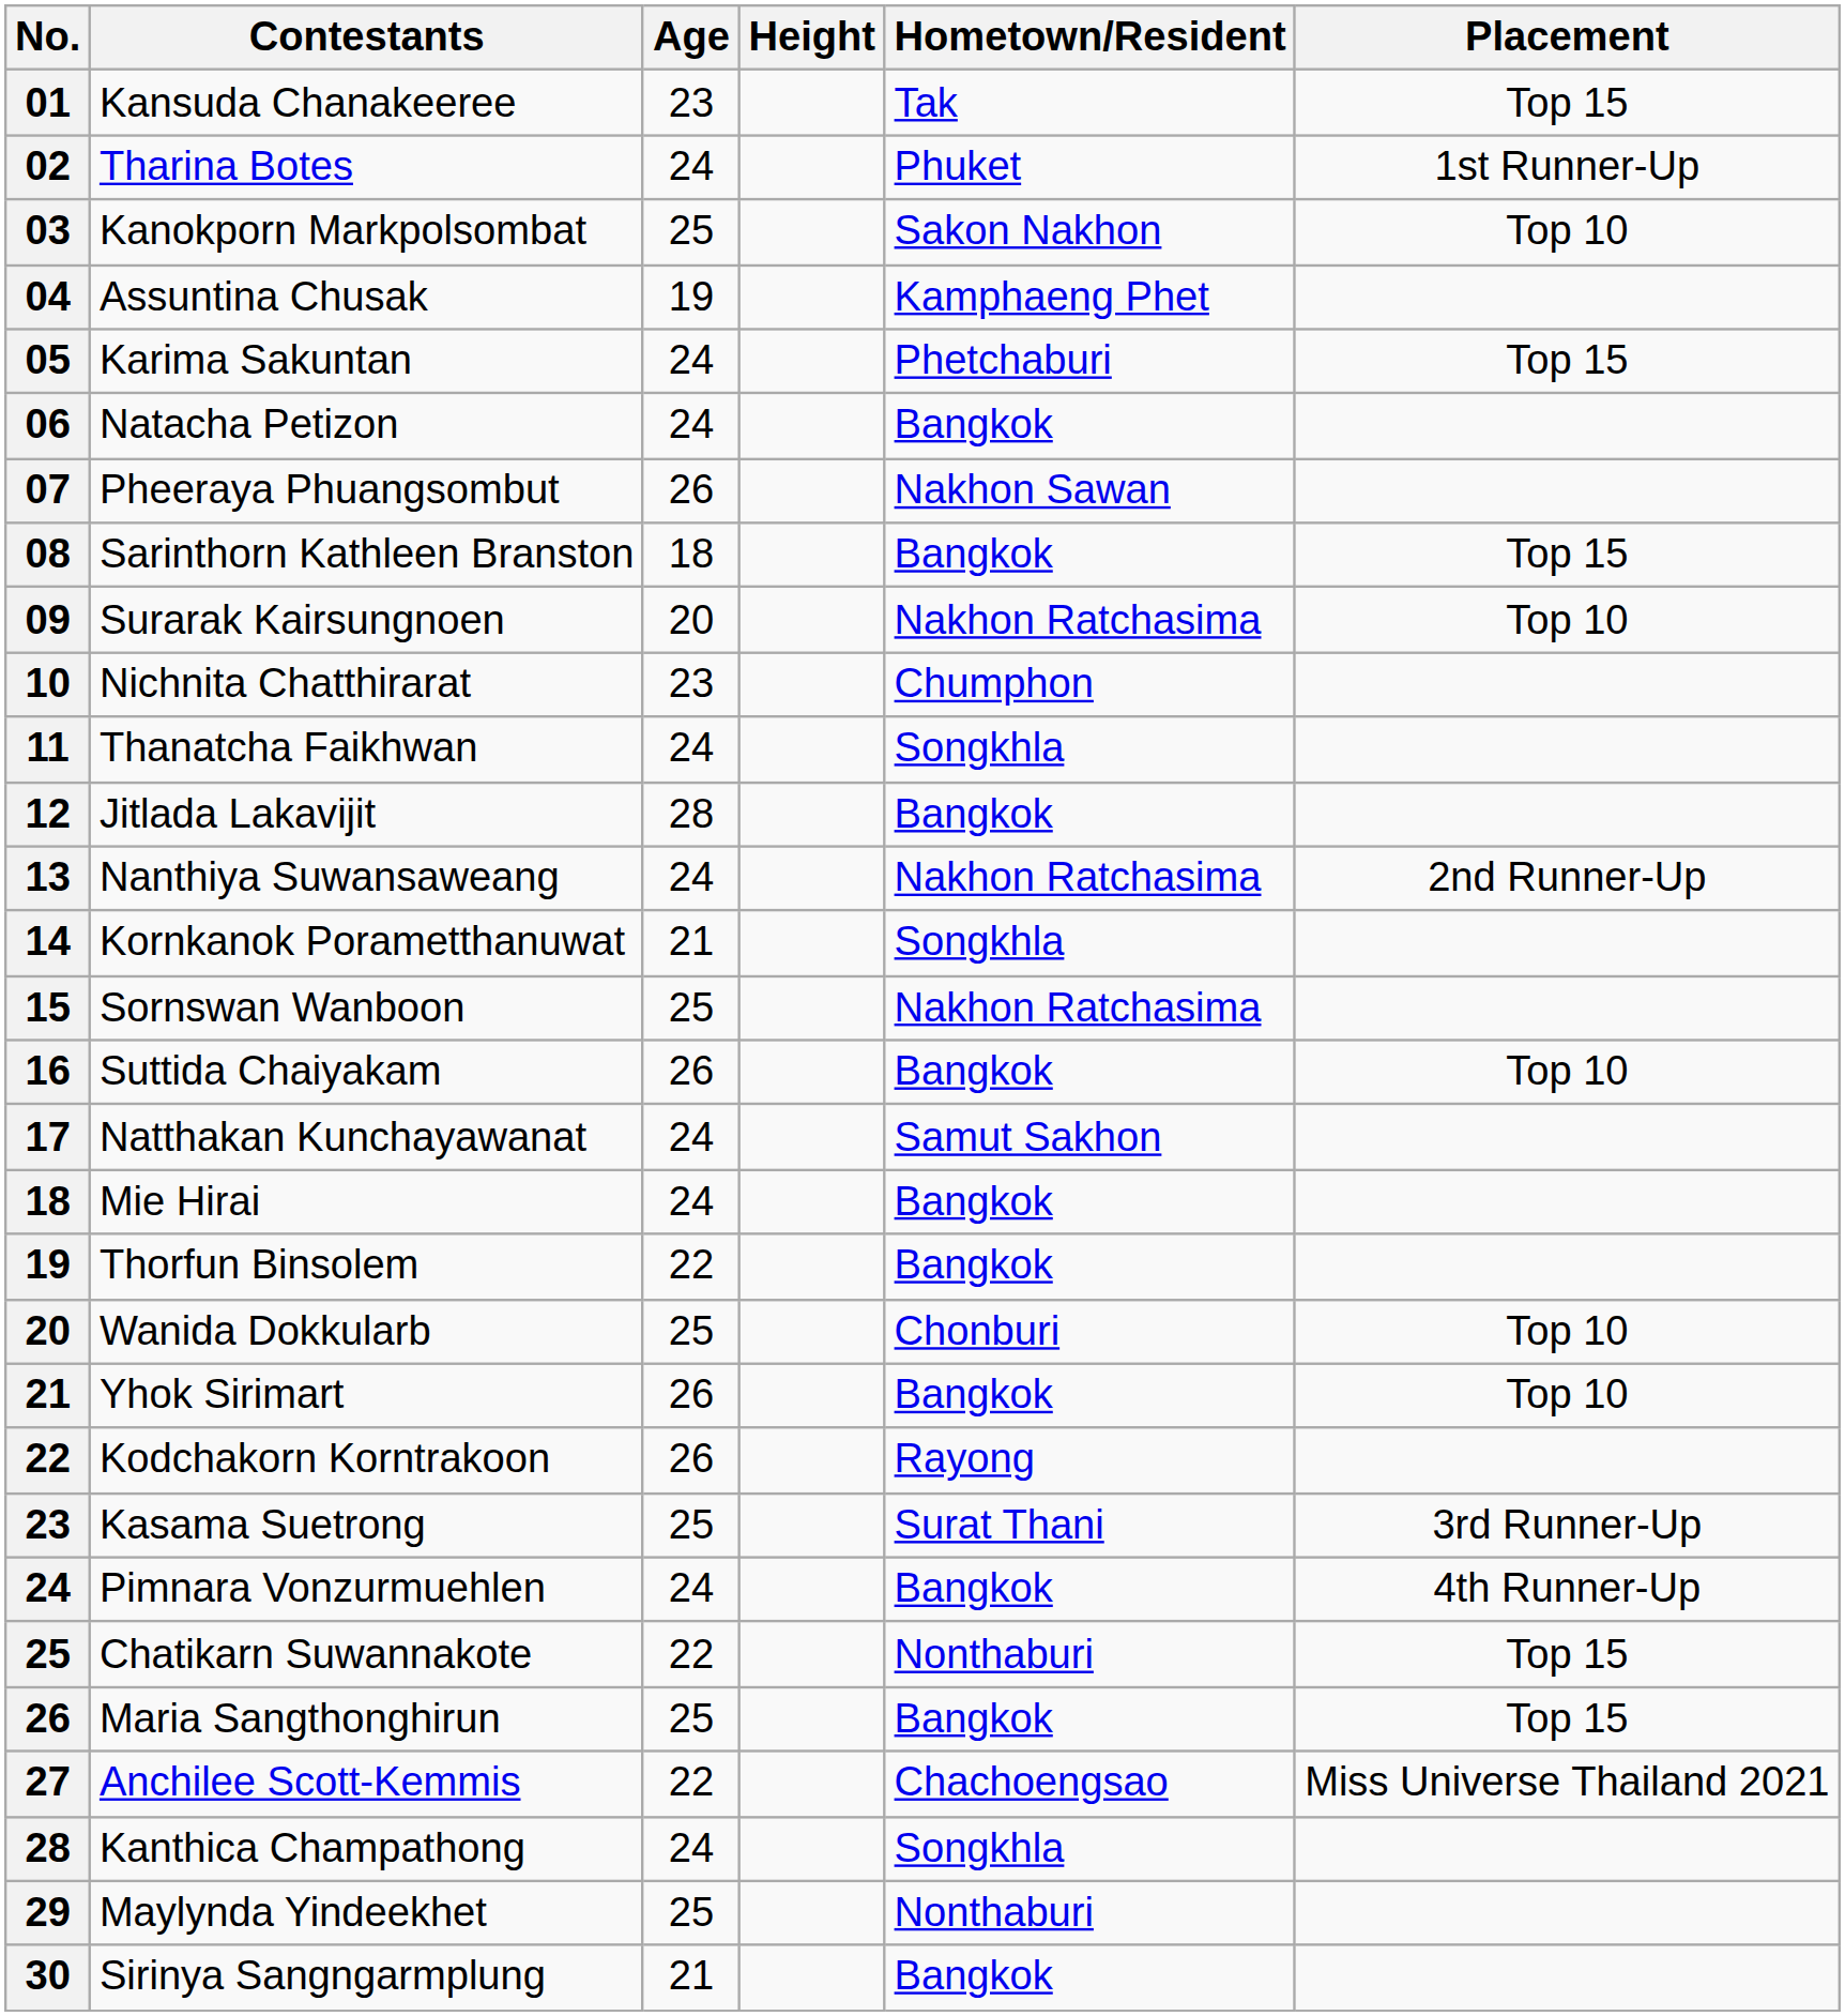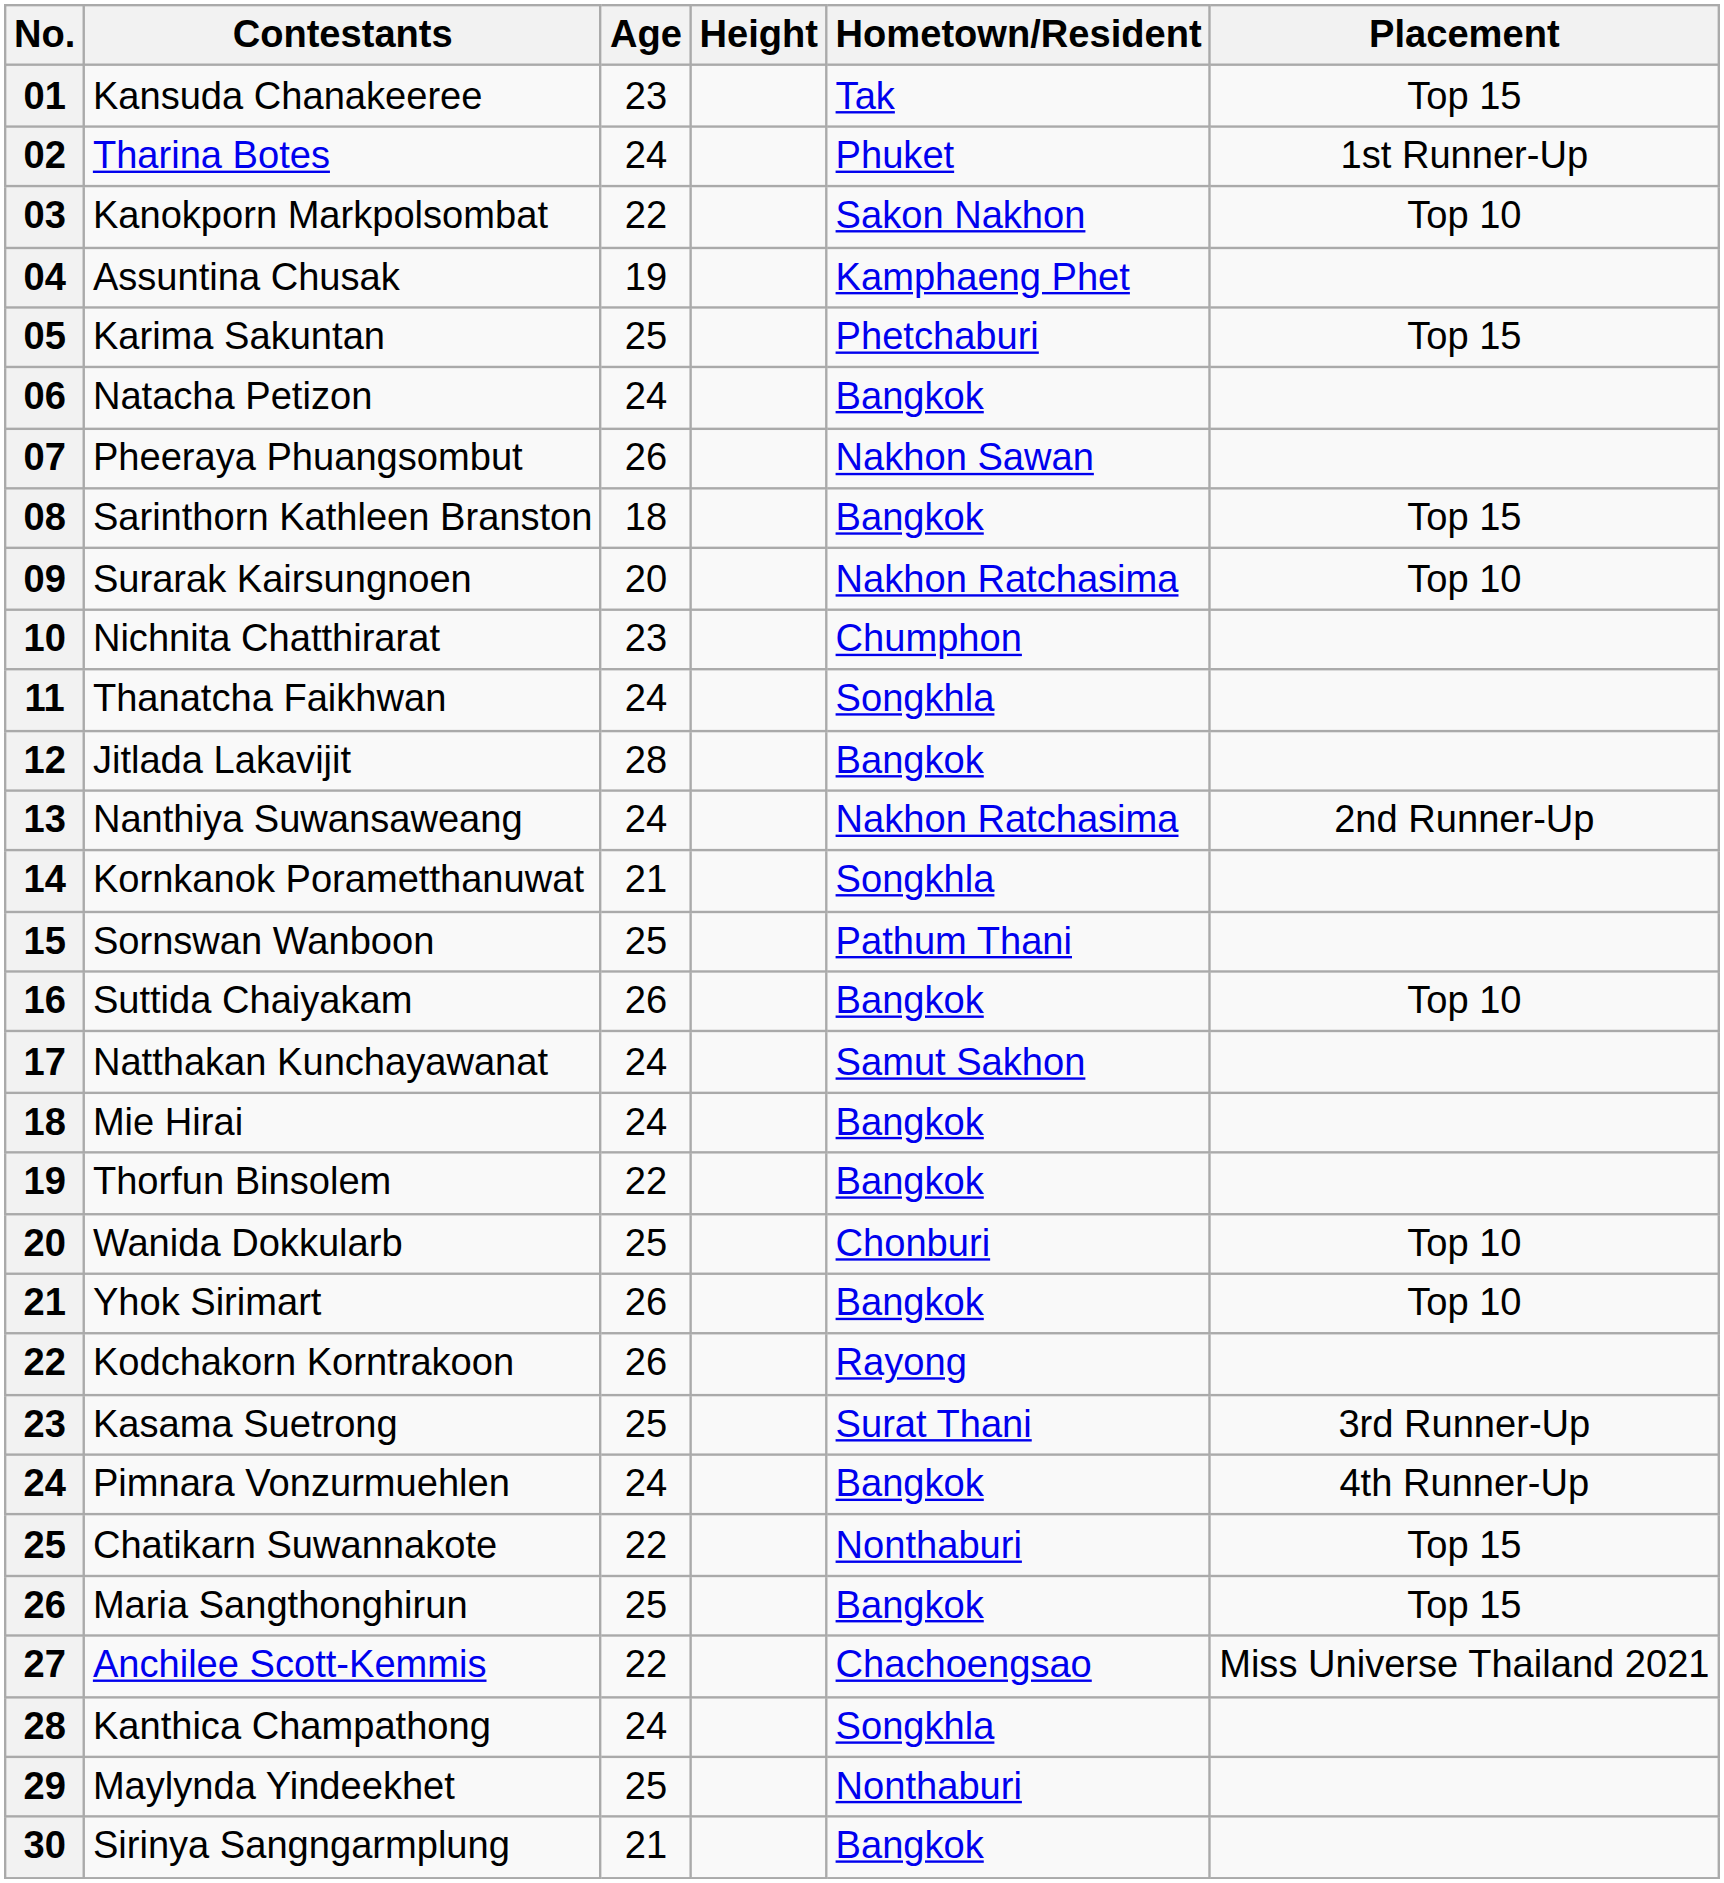Kanokporn Markpolsombat | Age: 25 -> 22
Karima Sakuntan | Age: 24 -> 25
Sornswan Wanboon | Hometown/Resident: Nakhon Ratchasima -> Pathum Thani
